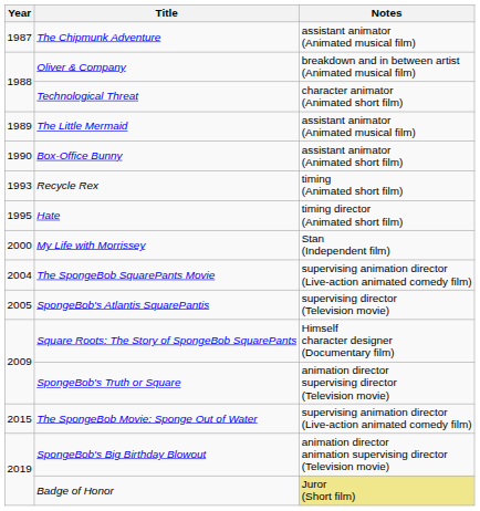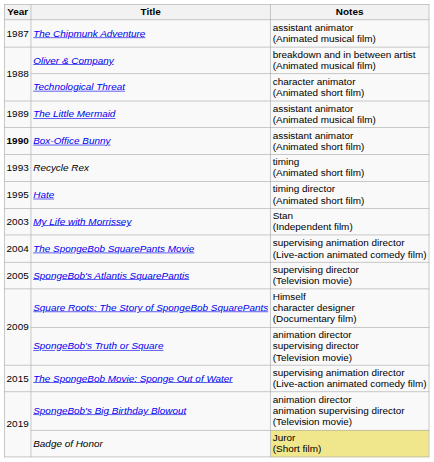Box-Office Bunny | Year: normal -> bold
My Life with Morrissey | Year: 2000 -> 2003
